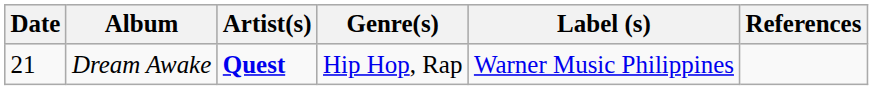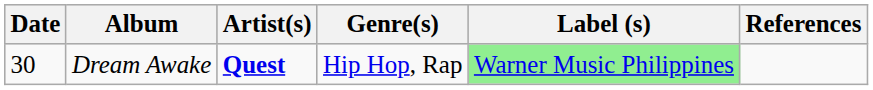Dream Awake | Date: 21 -> 30
Dream Awake | Label (s): no background -> lightgreen background
